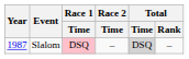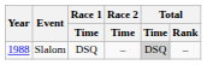Slalom | Year: 1987 -> 1988
Slalom | Race 1 / Time: pink background -> no background
